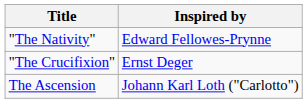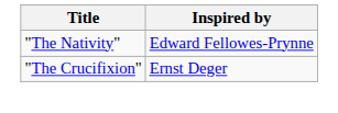- row: The Ascension | Johann Karl Loth ("Carlotto")
